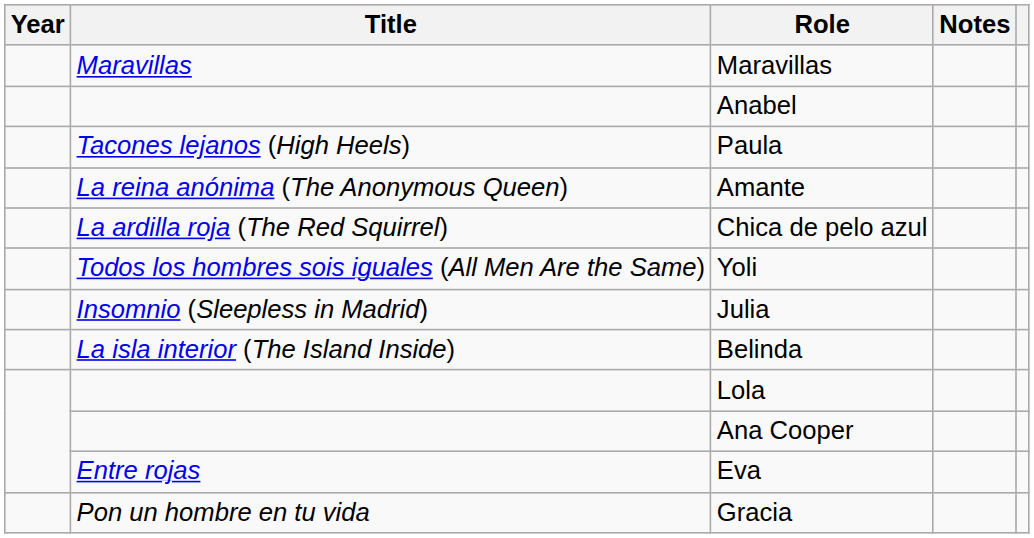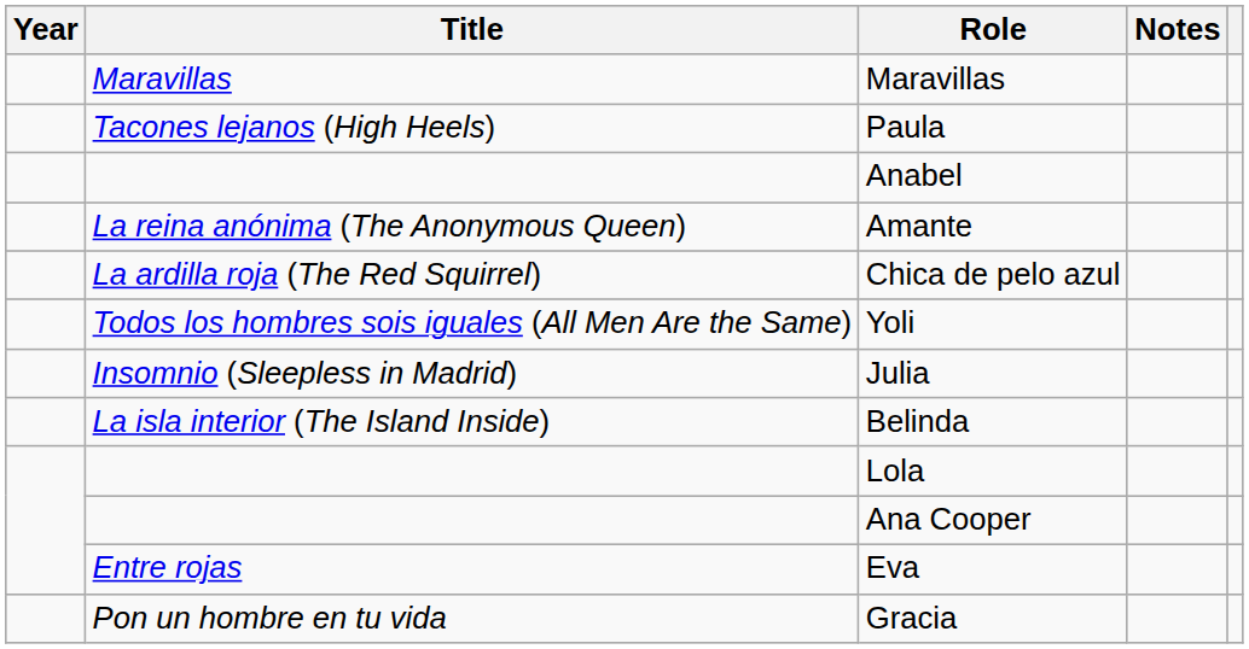rows swapped: Anabel <-> Paula
